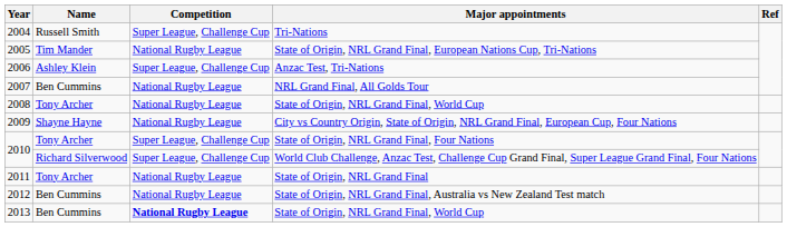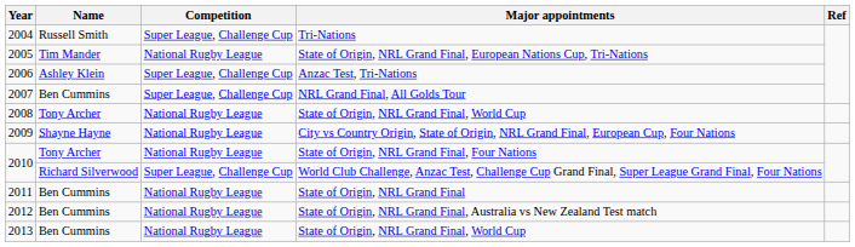NRL Grand Final, All Golds Tour | Competition: National Rugby League -> Super League, Challenge Cup
State of Origin, NRL Grand Final, Four Nations | Competition: Super League, Challenge Cup -> National Rugby League
State of Origin, NRL Grand Final | Name: Tony Archer -> Ben Cummins
2013 / State of Origin, NRL Grand Final, World Cup | Competition: bold -> normal
